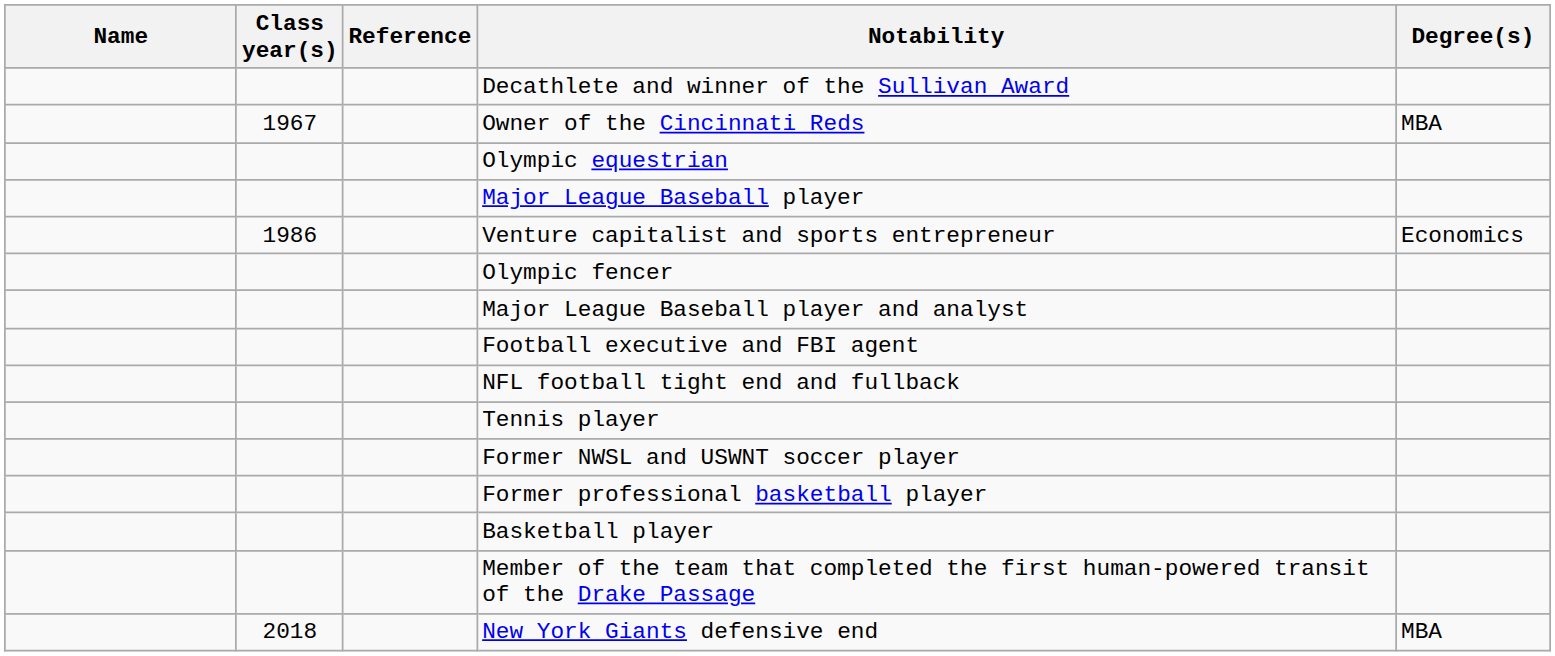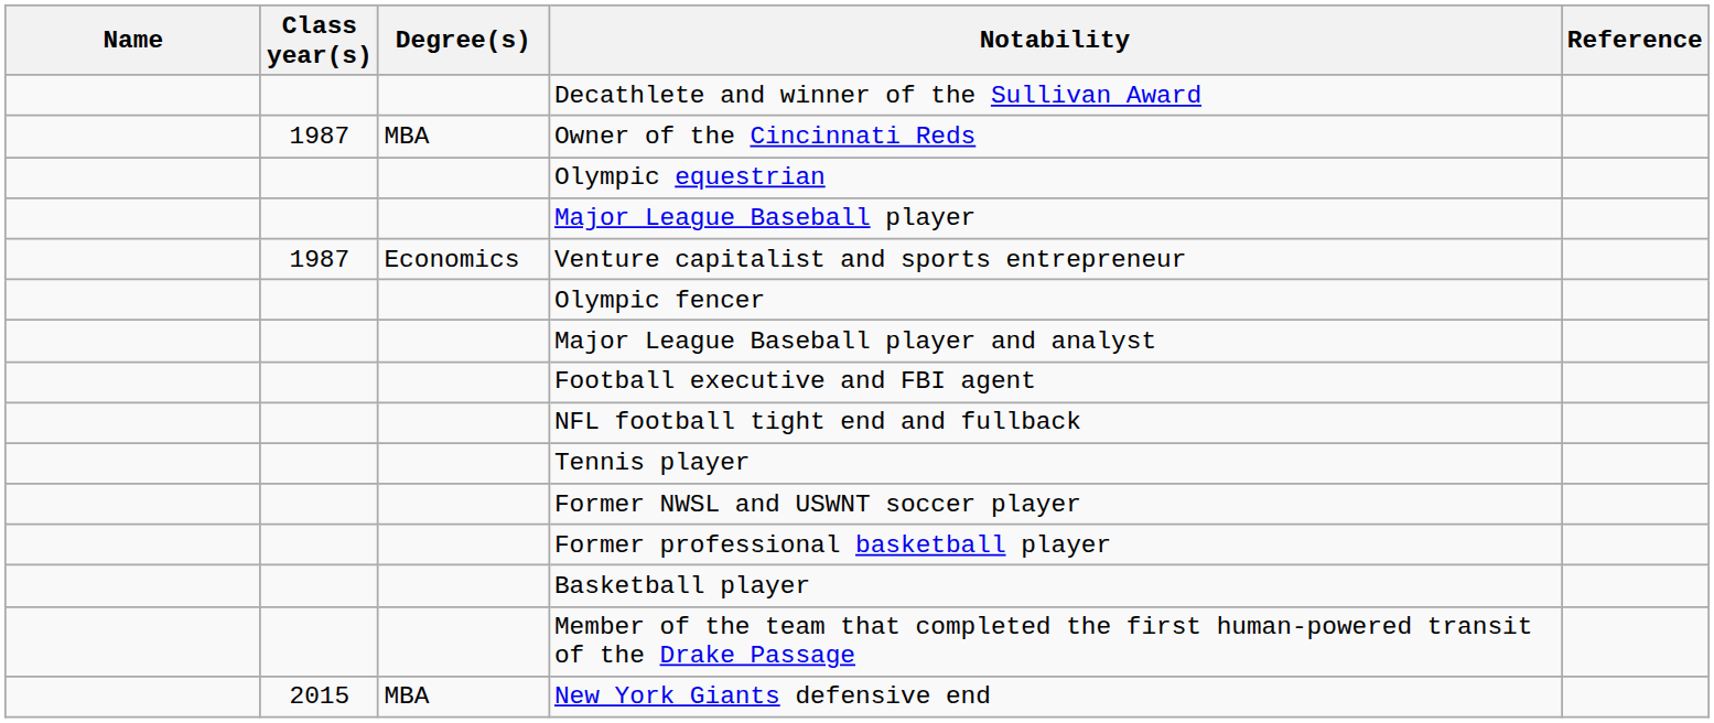columns swapped: Degree(s) <-> Reference
Owner of the Cincinnati Reds | Class year(s): 1967 -> 1987
Venture capitalist and sports entrepreneur | Class year(s): 1986 -> 1987
New York Giants defensive end | Class year(s): 2018 -> 2015
